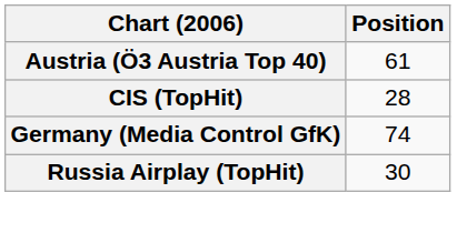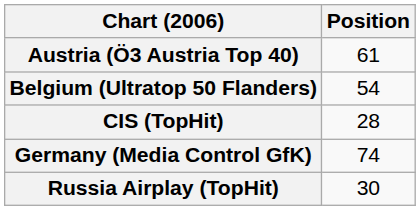+ row: Belgium (Ultratop 50 Flanders) | 54
